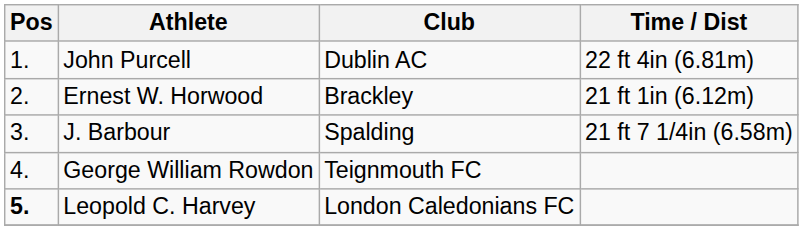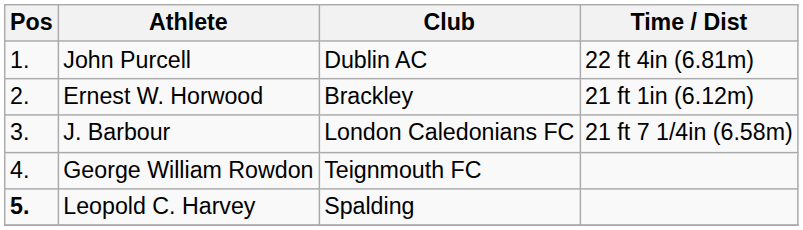J. Barbour | Club: Spalding -> London Caledonians FC
Leopold C. Harvey | Club: London Caledonians FC -> Spalding
